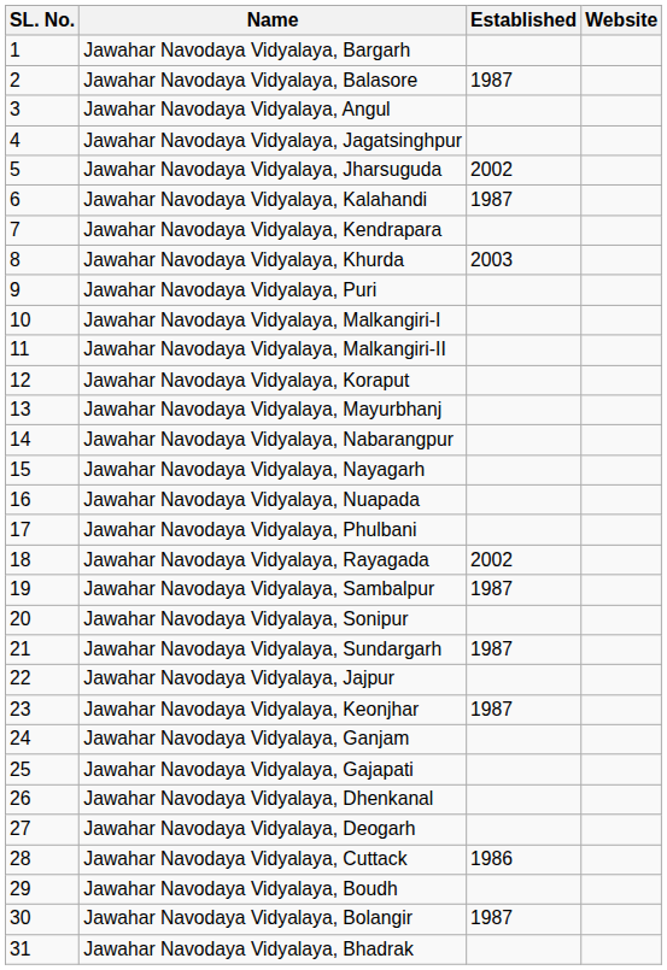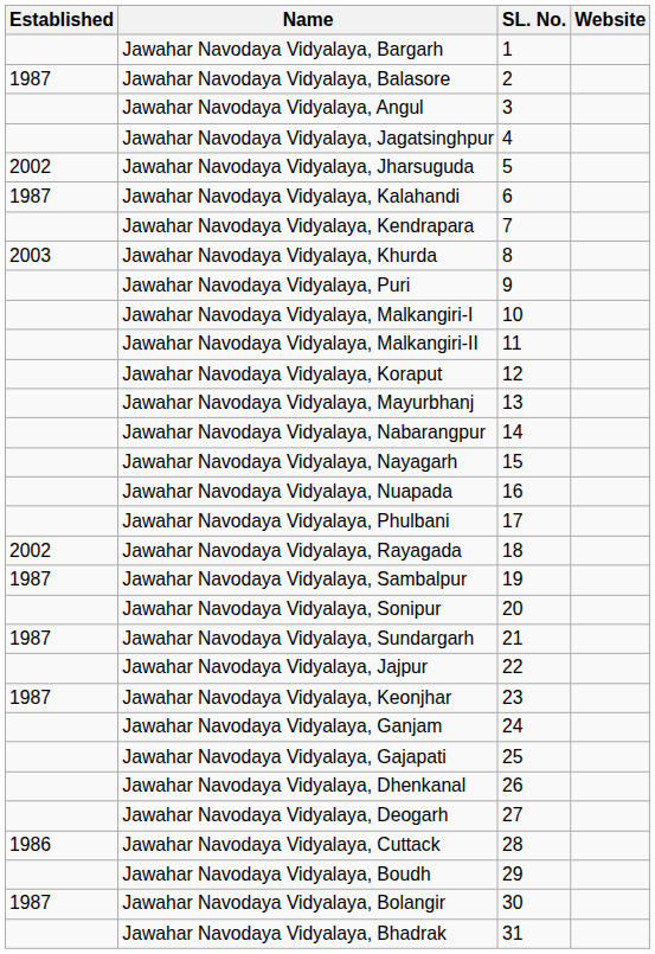columns swapped: SL. No. <-> Established
